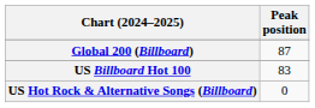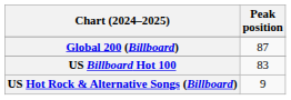US Hot Rock & Alternative Songs (Billboard) | Peak position: 0 -> 9
